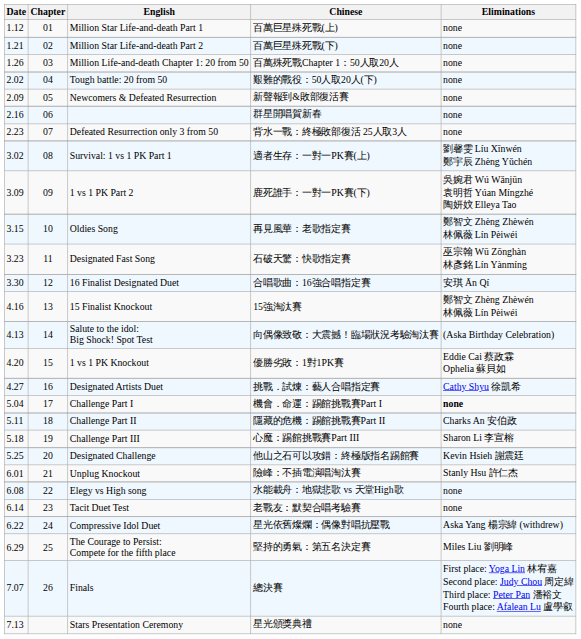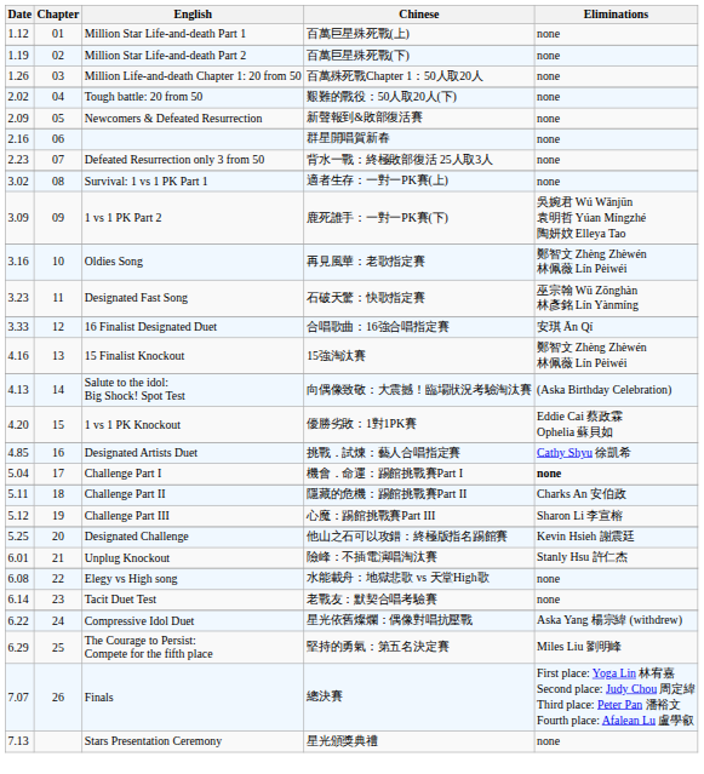Million Star Life-and-death Part 2 | Date: 1.21 -> 1.19
Survival: 1 vs 1 PK Part 1 | Eliminations: 劉馨雯 Líu Xīnwén 鄭宇辰 Zhèng Yǔchén -> none
Oldies Song | Date: 3.15 -> 3.16
16 Finalist Designated Duet | Date: 3.30 -> 3.33
Designated Artists Duet | Date: 4.27 -> 4.85
Challenge Part III | Date: 5.18 -> 5.12
